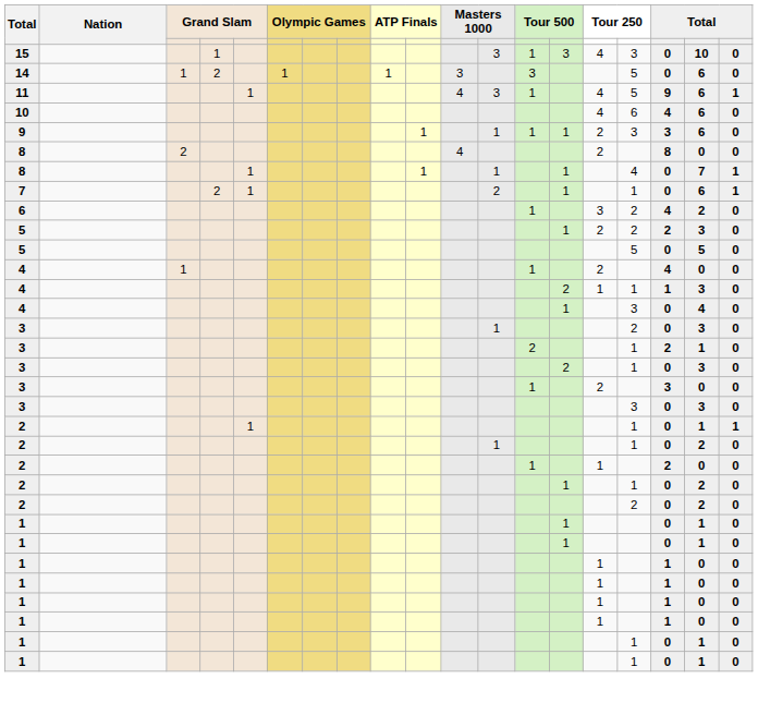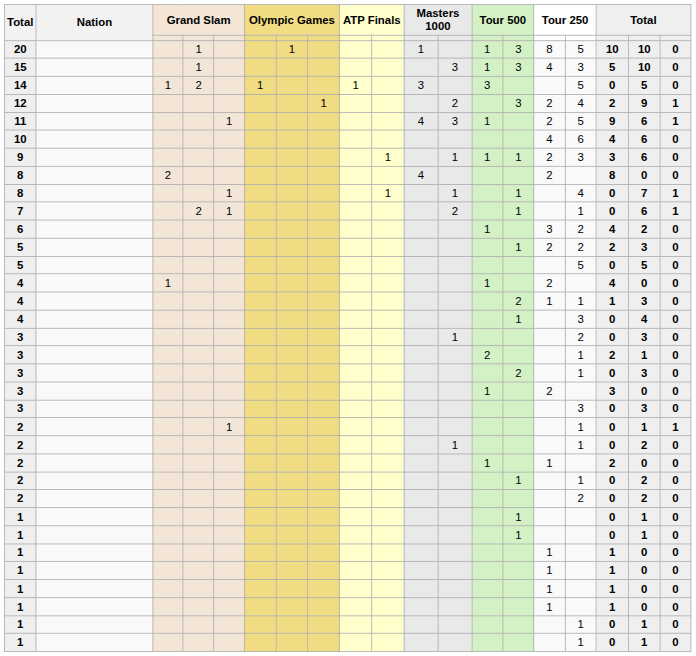+ row: 20 | 1 | 1 | 1 | 1 | 3 | 8 | 5 | 10 | 10 | 0
15 | column 17: 0 -> 5
14 | column 18: 6 -> 5
+ row: 12 | 1 | 2 | 3 | 2 | 4 | 2 | 9 | 1
11 | column 15: 4 -> 2
